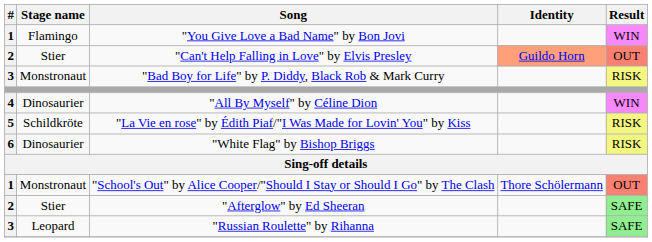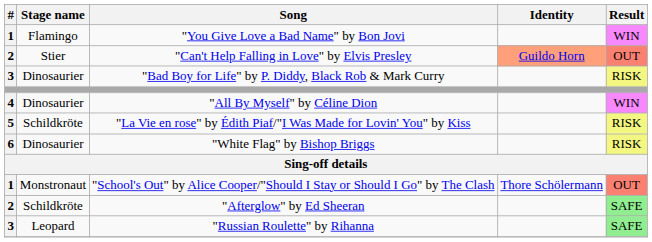"Bad Boy for Life" by P. Diddy, Black Rob & Mark Curry | Stage name: Monstronaut -> Dinosaurier
"Afterglow" by Ed Sheeran | Stage name: Stier -> Schildkröte
